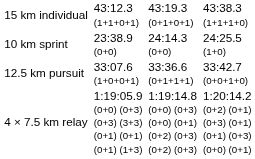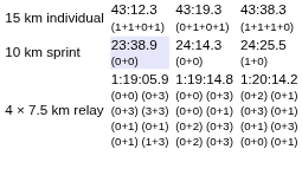10 km sprint | column 3: no background -> lavender background
- row: 12.5 km pursuit | 33:07.6 (1+0+0+1) | 33:36.6 (0+1+1+1) | 33:42.7 (0+0+1+0)
